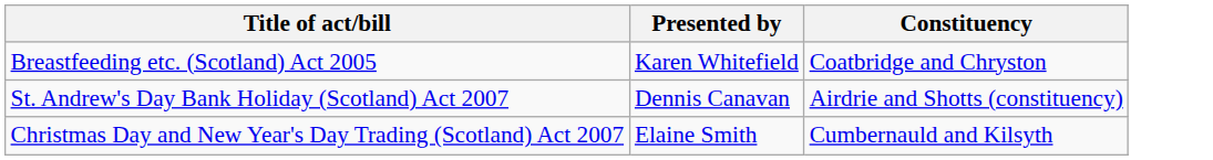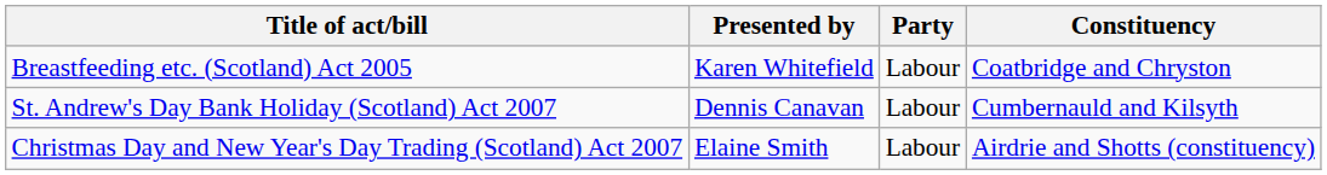+ column: Party | Labour | Labour | Labour
St. Andrew's Day Bank Holiday (Scotland) Act 2007 | Constituency: Airdrie and Shotts (constituency) -> Cumbernauld and Kilsyth
Christmas Day and New Year's Day Trading (Scotland) Act 2007 | Constituency: Cumbernauld and Kilsyth -> Airdrie and Shotts (constituency)
